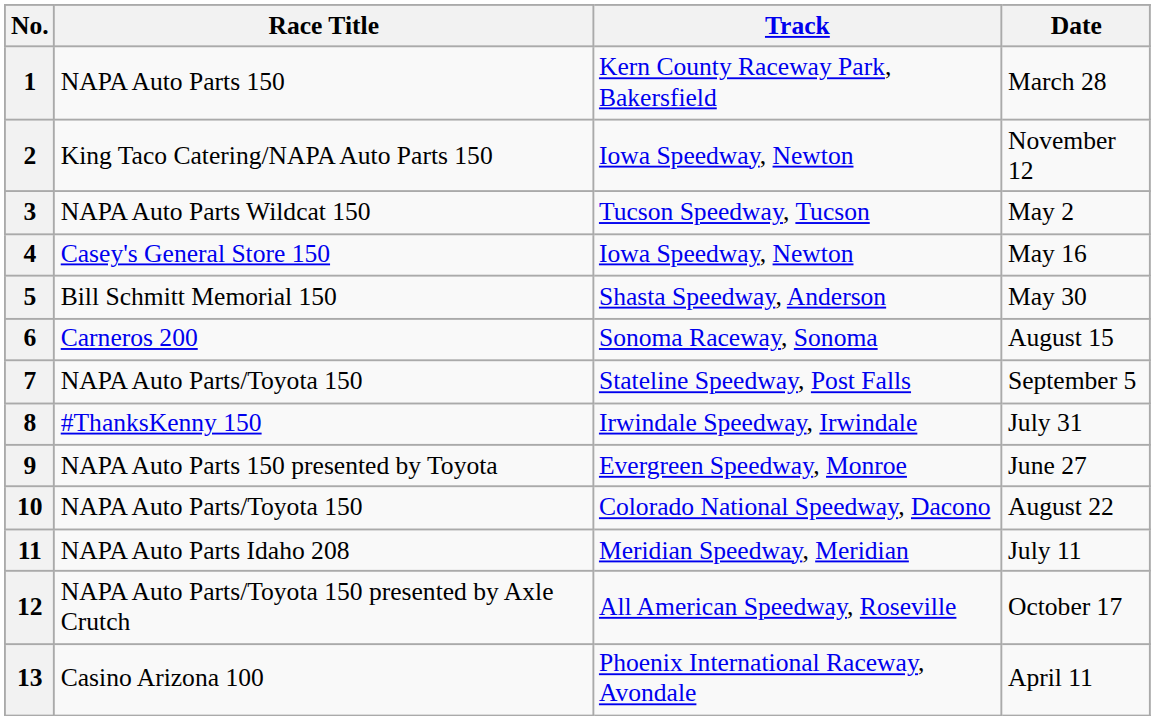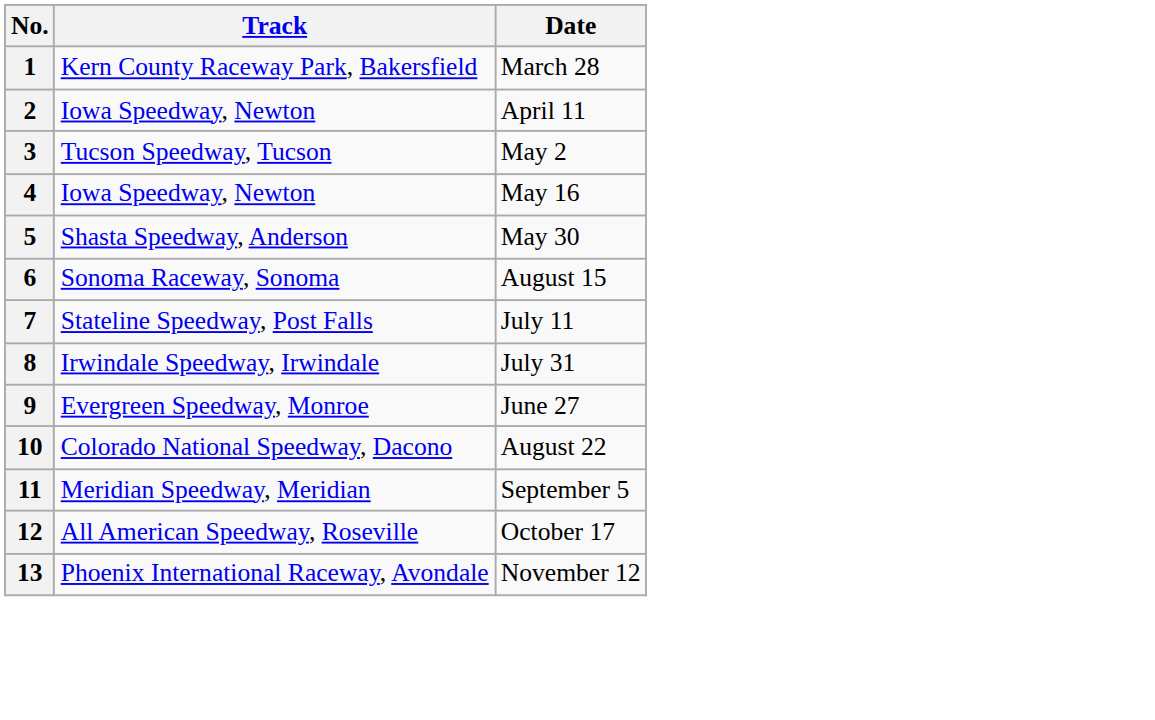- column: Race Title | NAPA Auto Parts 150 | King Taco Catering/NAPA Auto Parts 150 | NAPA Auto Parts Wildcat 150 | Casey's General Store 150 | Bill Schmitt Memorial 150 | Carneros 200 | NAPA Auto Parts/Toyota 150 | #ThanksKenny 150 | NAPA Auto Parts 150 presented by Toyota | NAPA Auto Parts/Toyota 150 | NAPA Auto Parts Idaho 208 | NAPA Auto Parts/Toyota 150 presented by Axle Crutch | Casino Arizona 100
2 | Date: November 12 -> April 11
7 | Date: September 5 -> July 11
11 | Date: July 11 -> September 5
13 | Date: April 11 -> November 12
